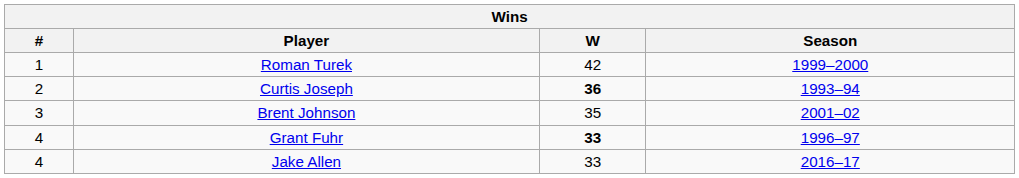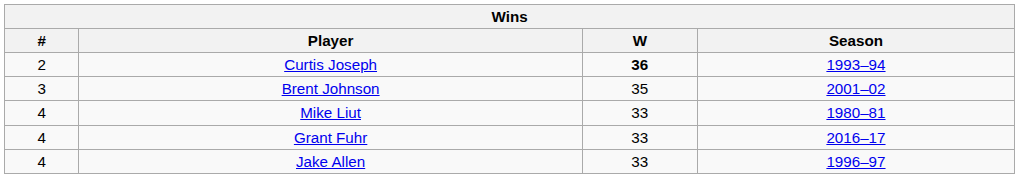- row: 1 | Roman Turek | 42 | 1999–2000
+ row: 4 | Mike Liut | 33 | 1980–81
Grant Fuhr | W: bold -> normal
Grant Fuhr | Season: 1996–97 -> 2016–17
Jake Allen | Season: 2016–17 -> 1996–97
